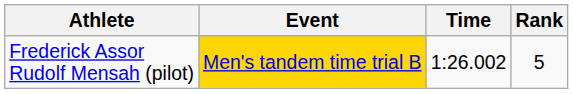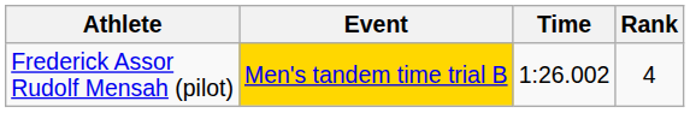Frederick Assor Rudolf Mensah (pilot) | Rank: 5 -> 4
